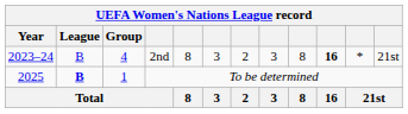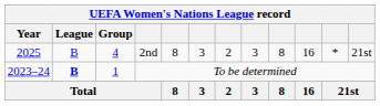2nd | Year: 2023–24 -> 2025
2nd | column 10: bold -> normal
To be determined | Year: 2025 -> 2023–24
